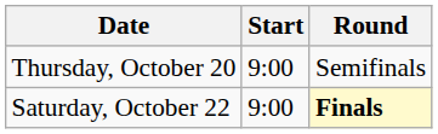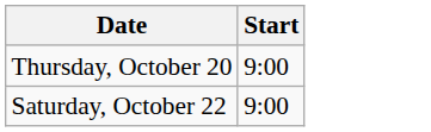- column: Round | Semifinals | Finals
